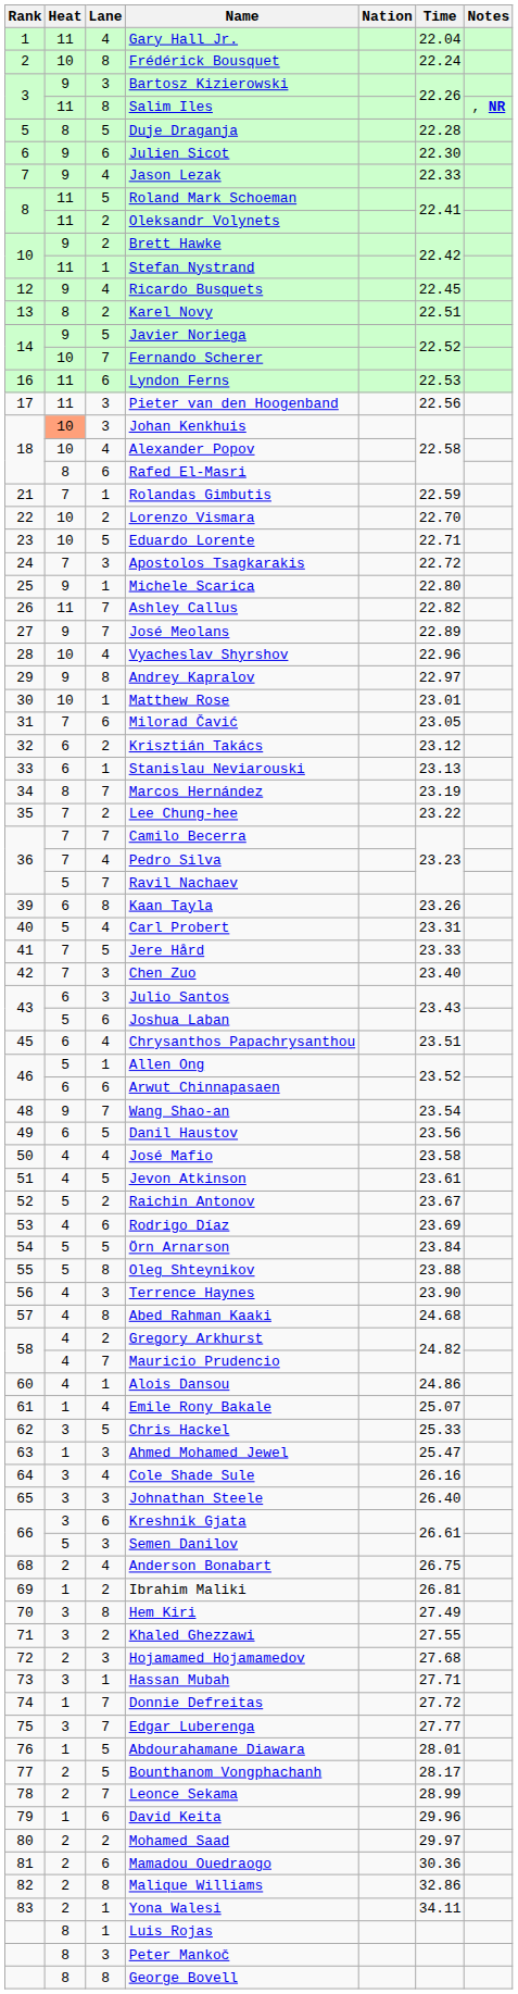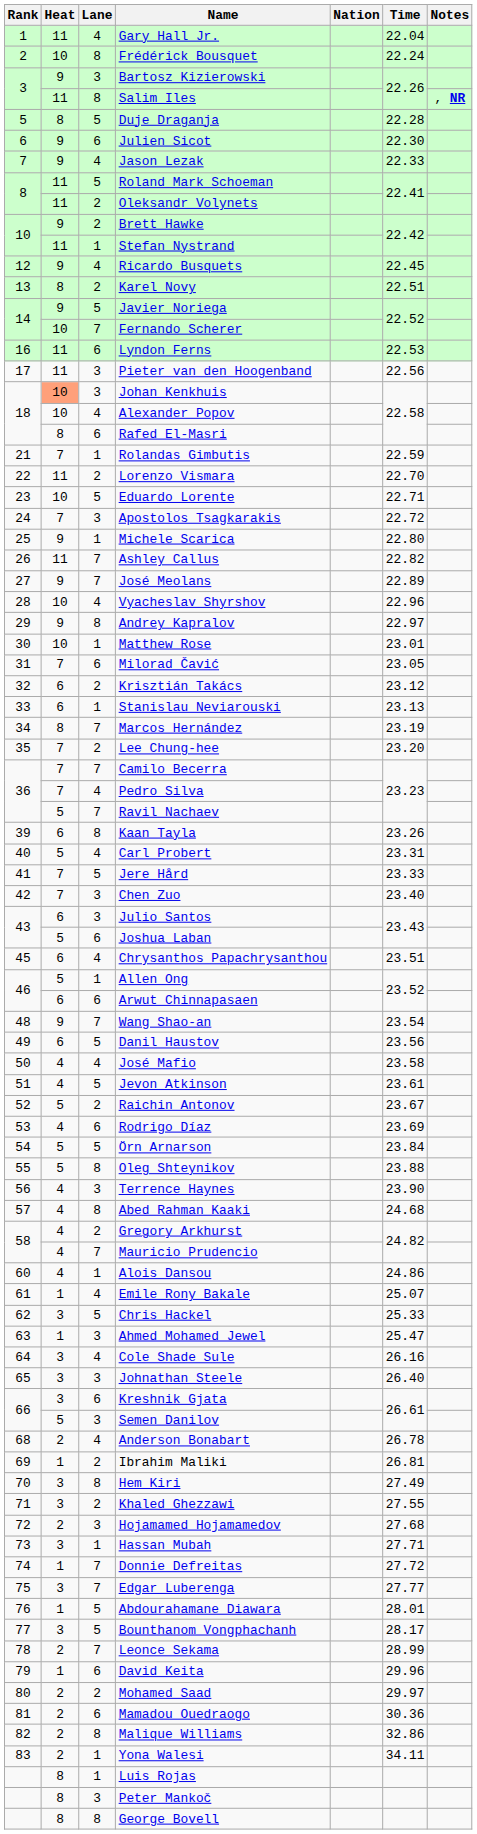Lorenzo Vismara | Heat: 10 -> 11
Lee Chung-hee | Time: 23.22 -> 23.20
Anderson Bonabart | Time: 26.75 -> 26.78
Bounthanom Vongphachanh | Heat: 2 -> 3
